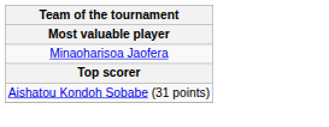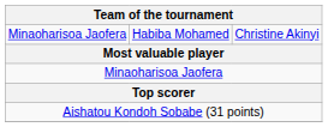+ row: Minaoharisoa Jaofera | Habiba Mohamed | Christine Akinyi
